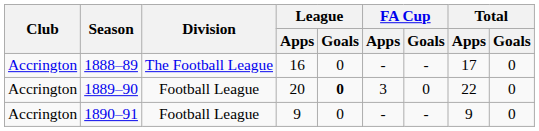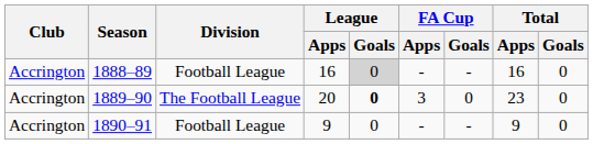1888–89 | Division: The Football League -> Football League
1888–89 | League / Goals: no background -> lightgrey background
1888–89 | Total / Apps: 17 -> 16
1889–90 | Division: Football League -> The Football League
1889–90 | Total / Apps: 22 -> 23
